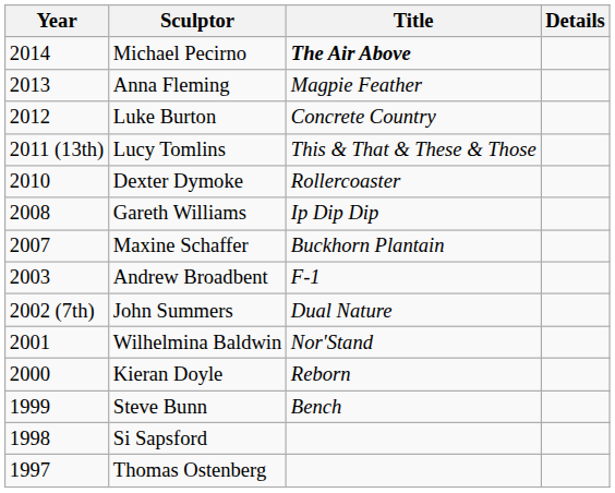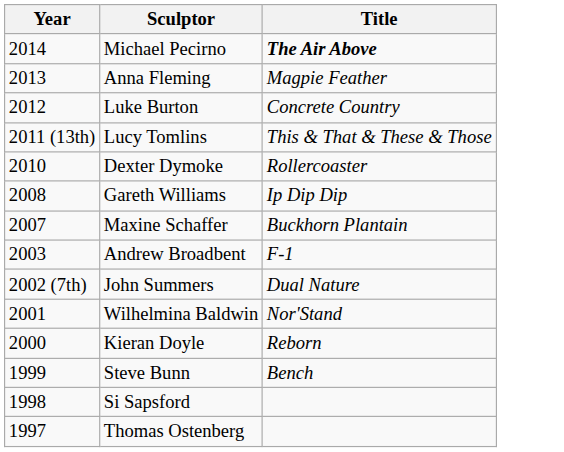- column: Details
